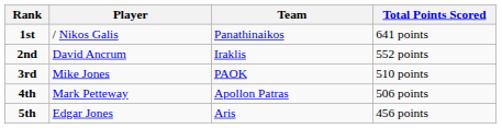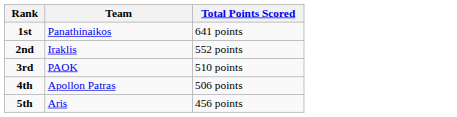- column: Player | / Nikos Galis | David Ancrum | Mike Jones | Mark Petteway | Edgar Jones
